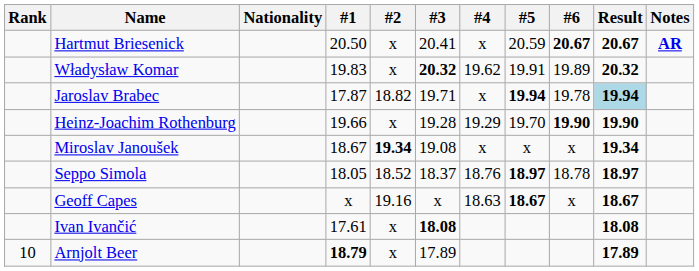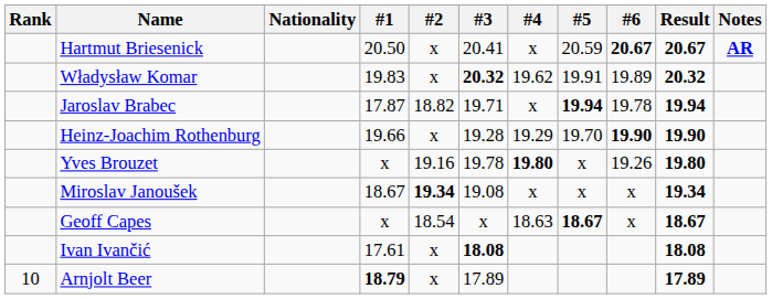Jaroslav Brabec | Result: lightblue background -> no background
+ row: Yves Brouzet | x | 19.16 | 19.78 | 19.80 | x | 19.26 | 19.80
- row: Seppo Simola | 18.05 | 18.52 | 18.37 | 18.76 | 18.97 | 18.78 | 18.97
Geoff Capes | #2: 19.16 -> 18.54
